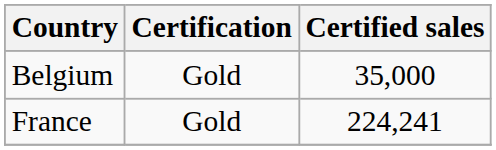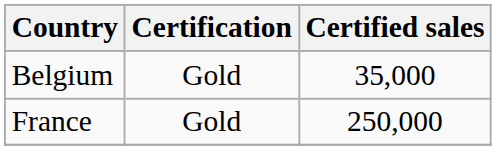France | Certified sales: 224,241 -> 250,000
